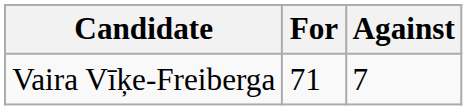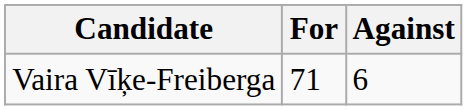Vaira Vīķe-Freiberga | Against: 7 -> 6
